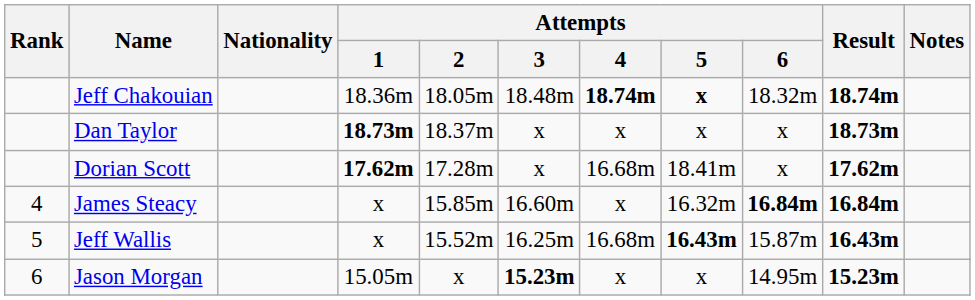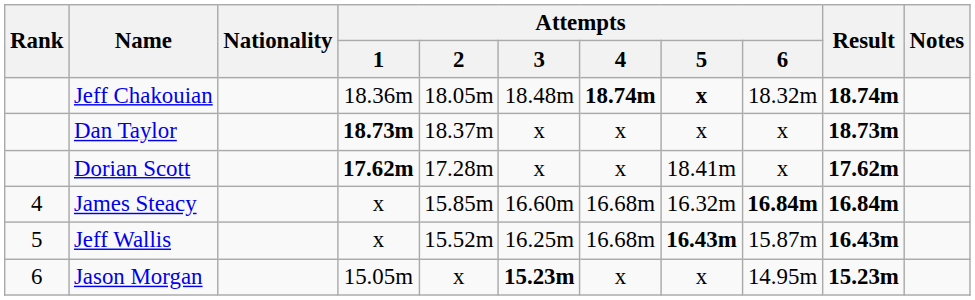Dorian Scott | Attempts / 4: 16.68m -> x
James Steacy | Attempts / 4: x -> 16.68m
